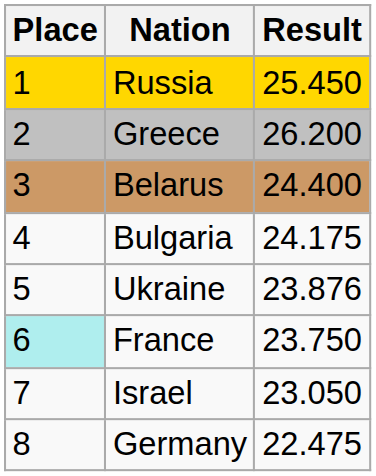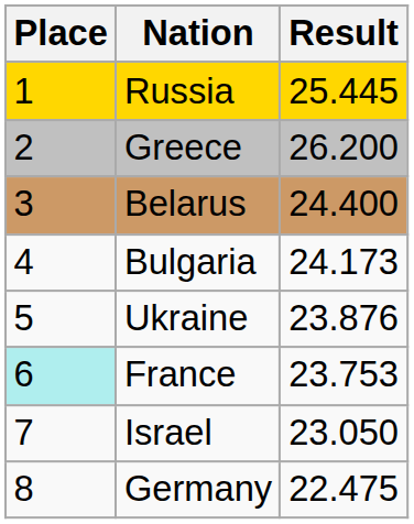Russia | Result: 25.450 -> 25.445
Bulgaria | Result: 24.175 -> 24.173
France | Result: 23.750 -> 23.753
